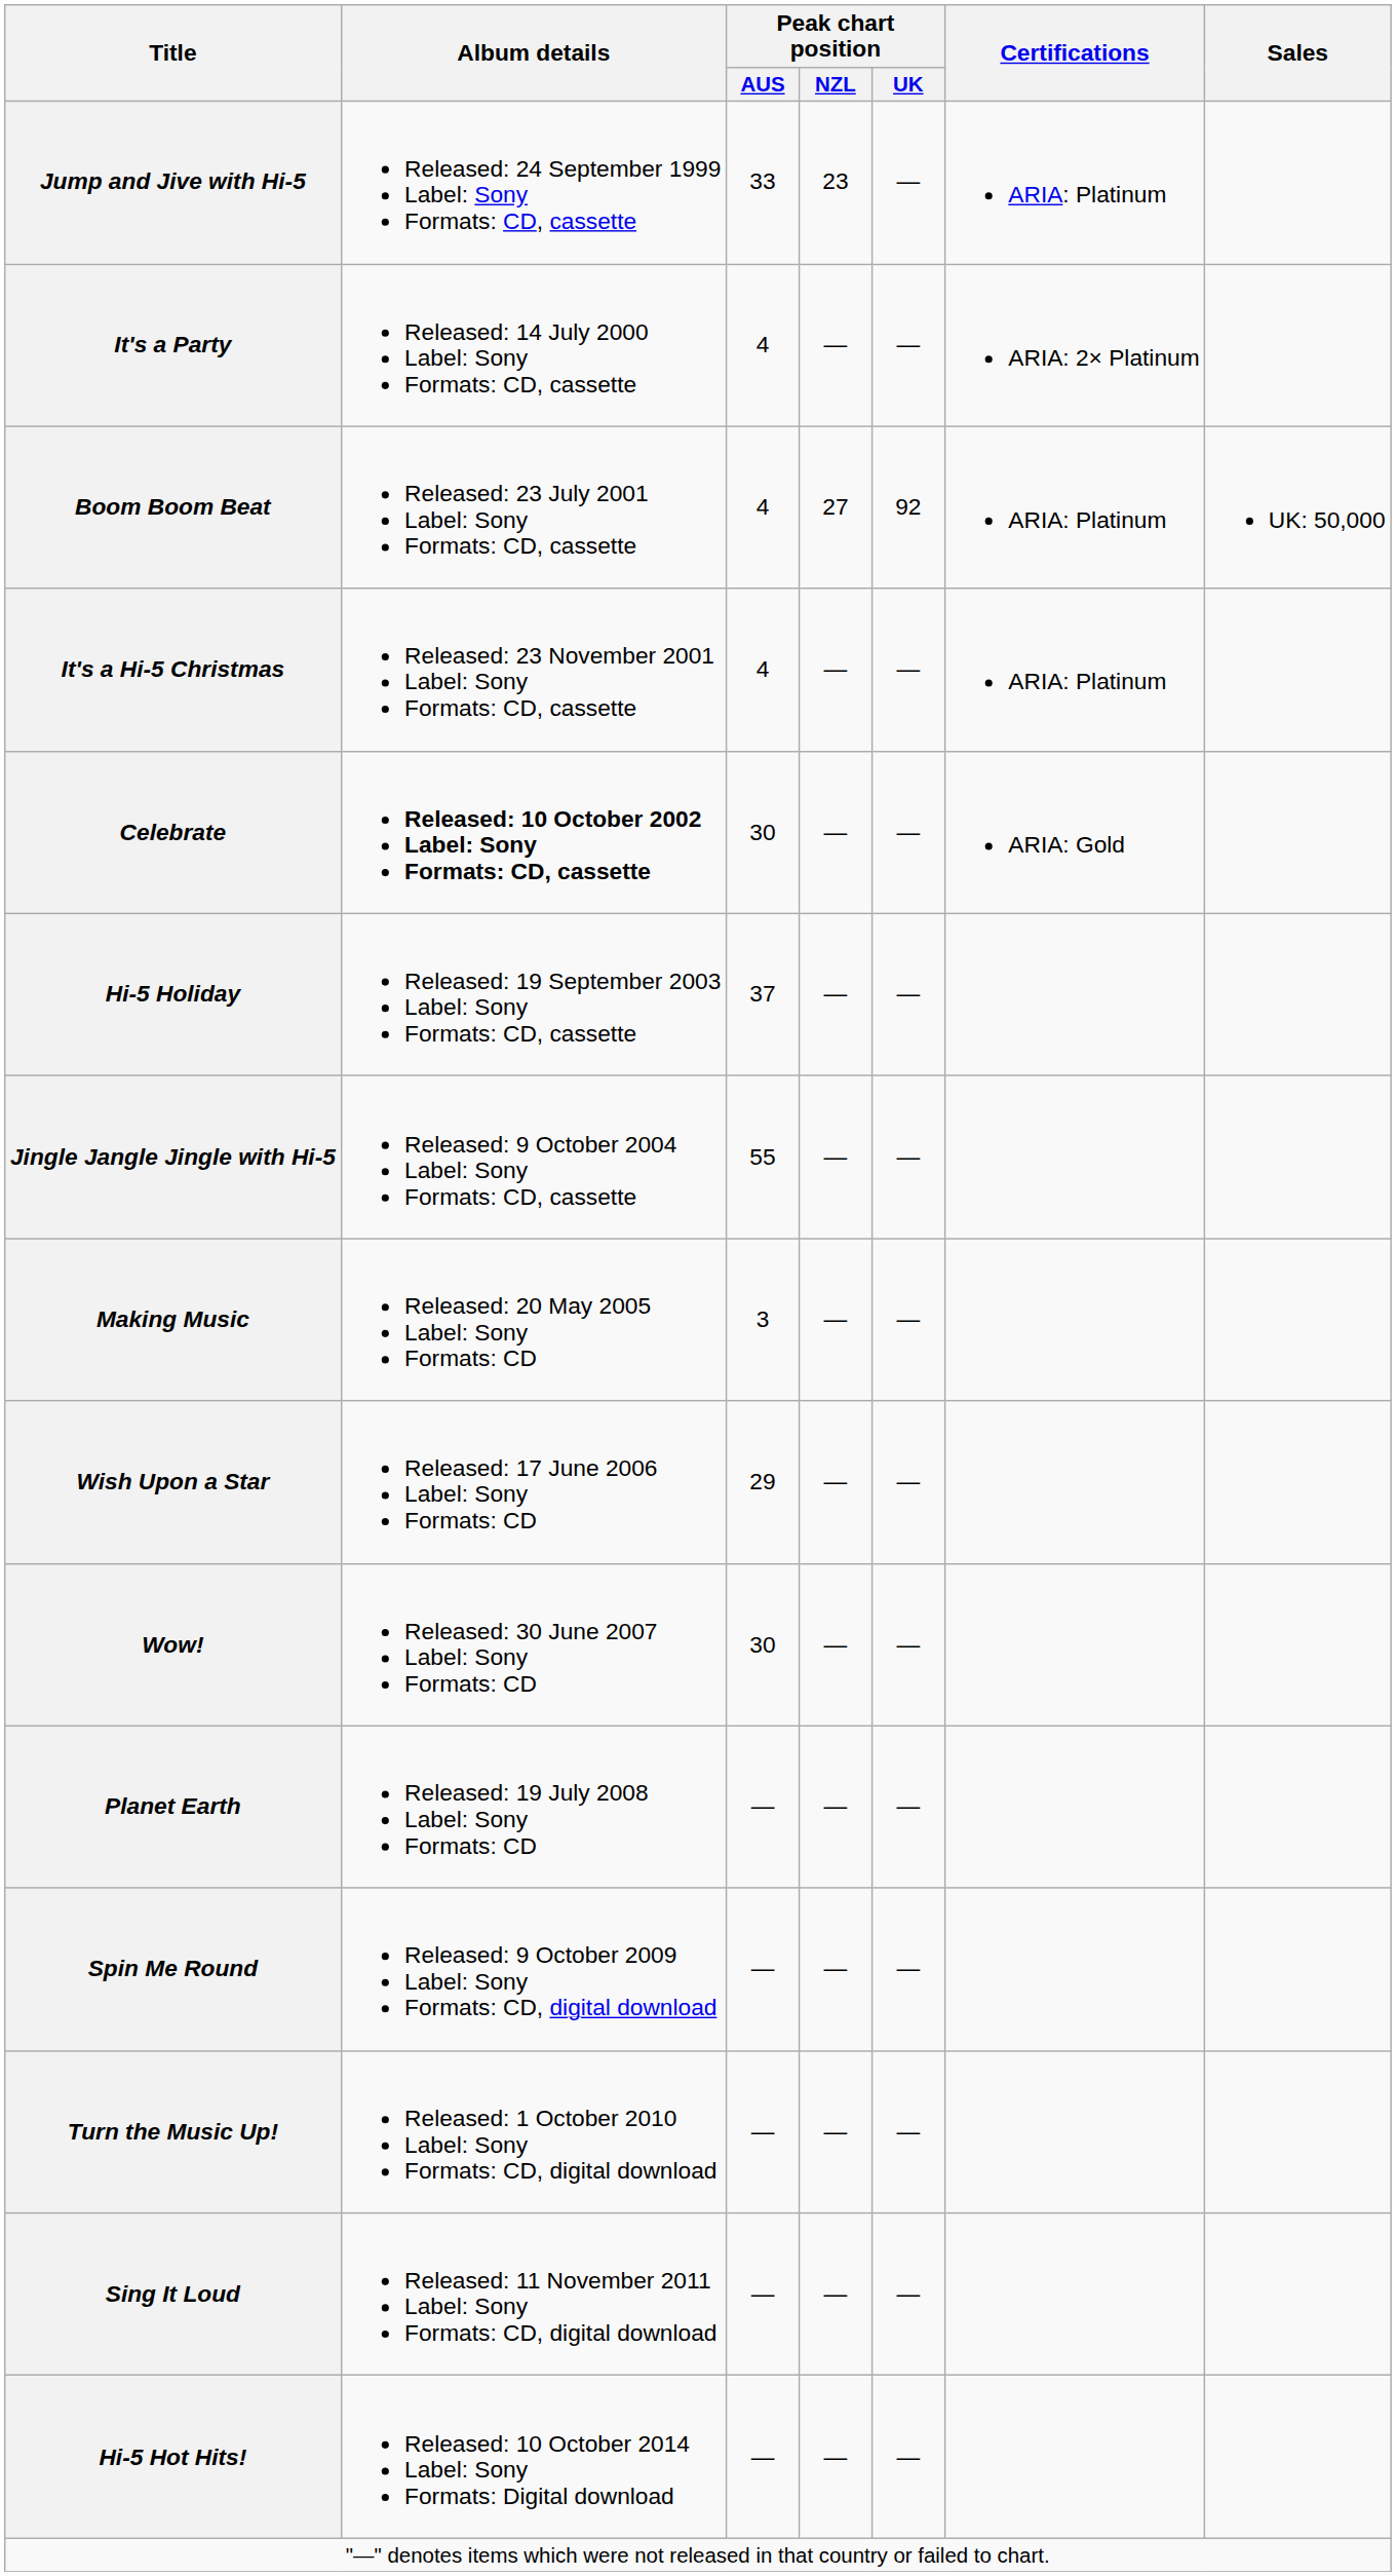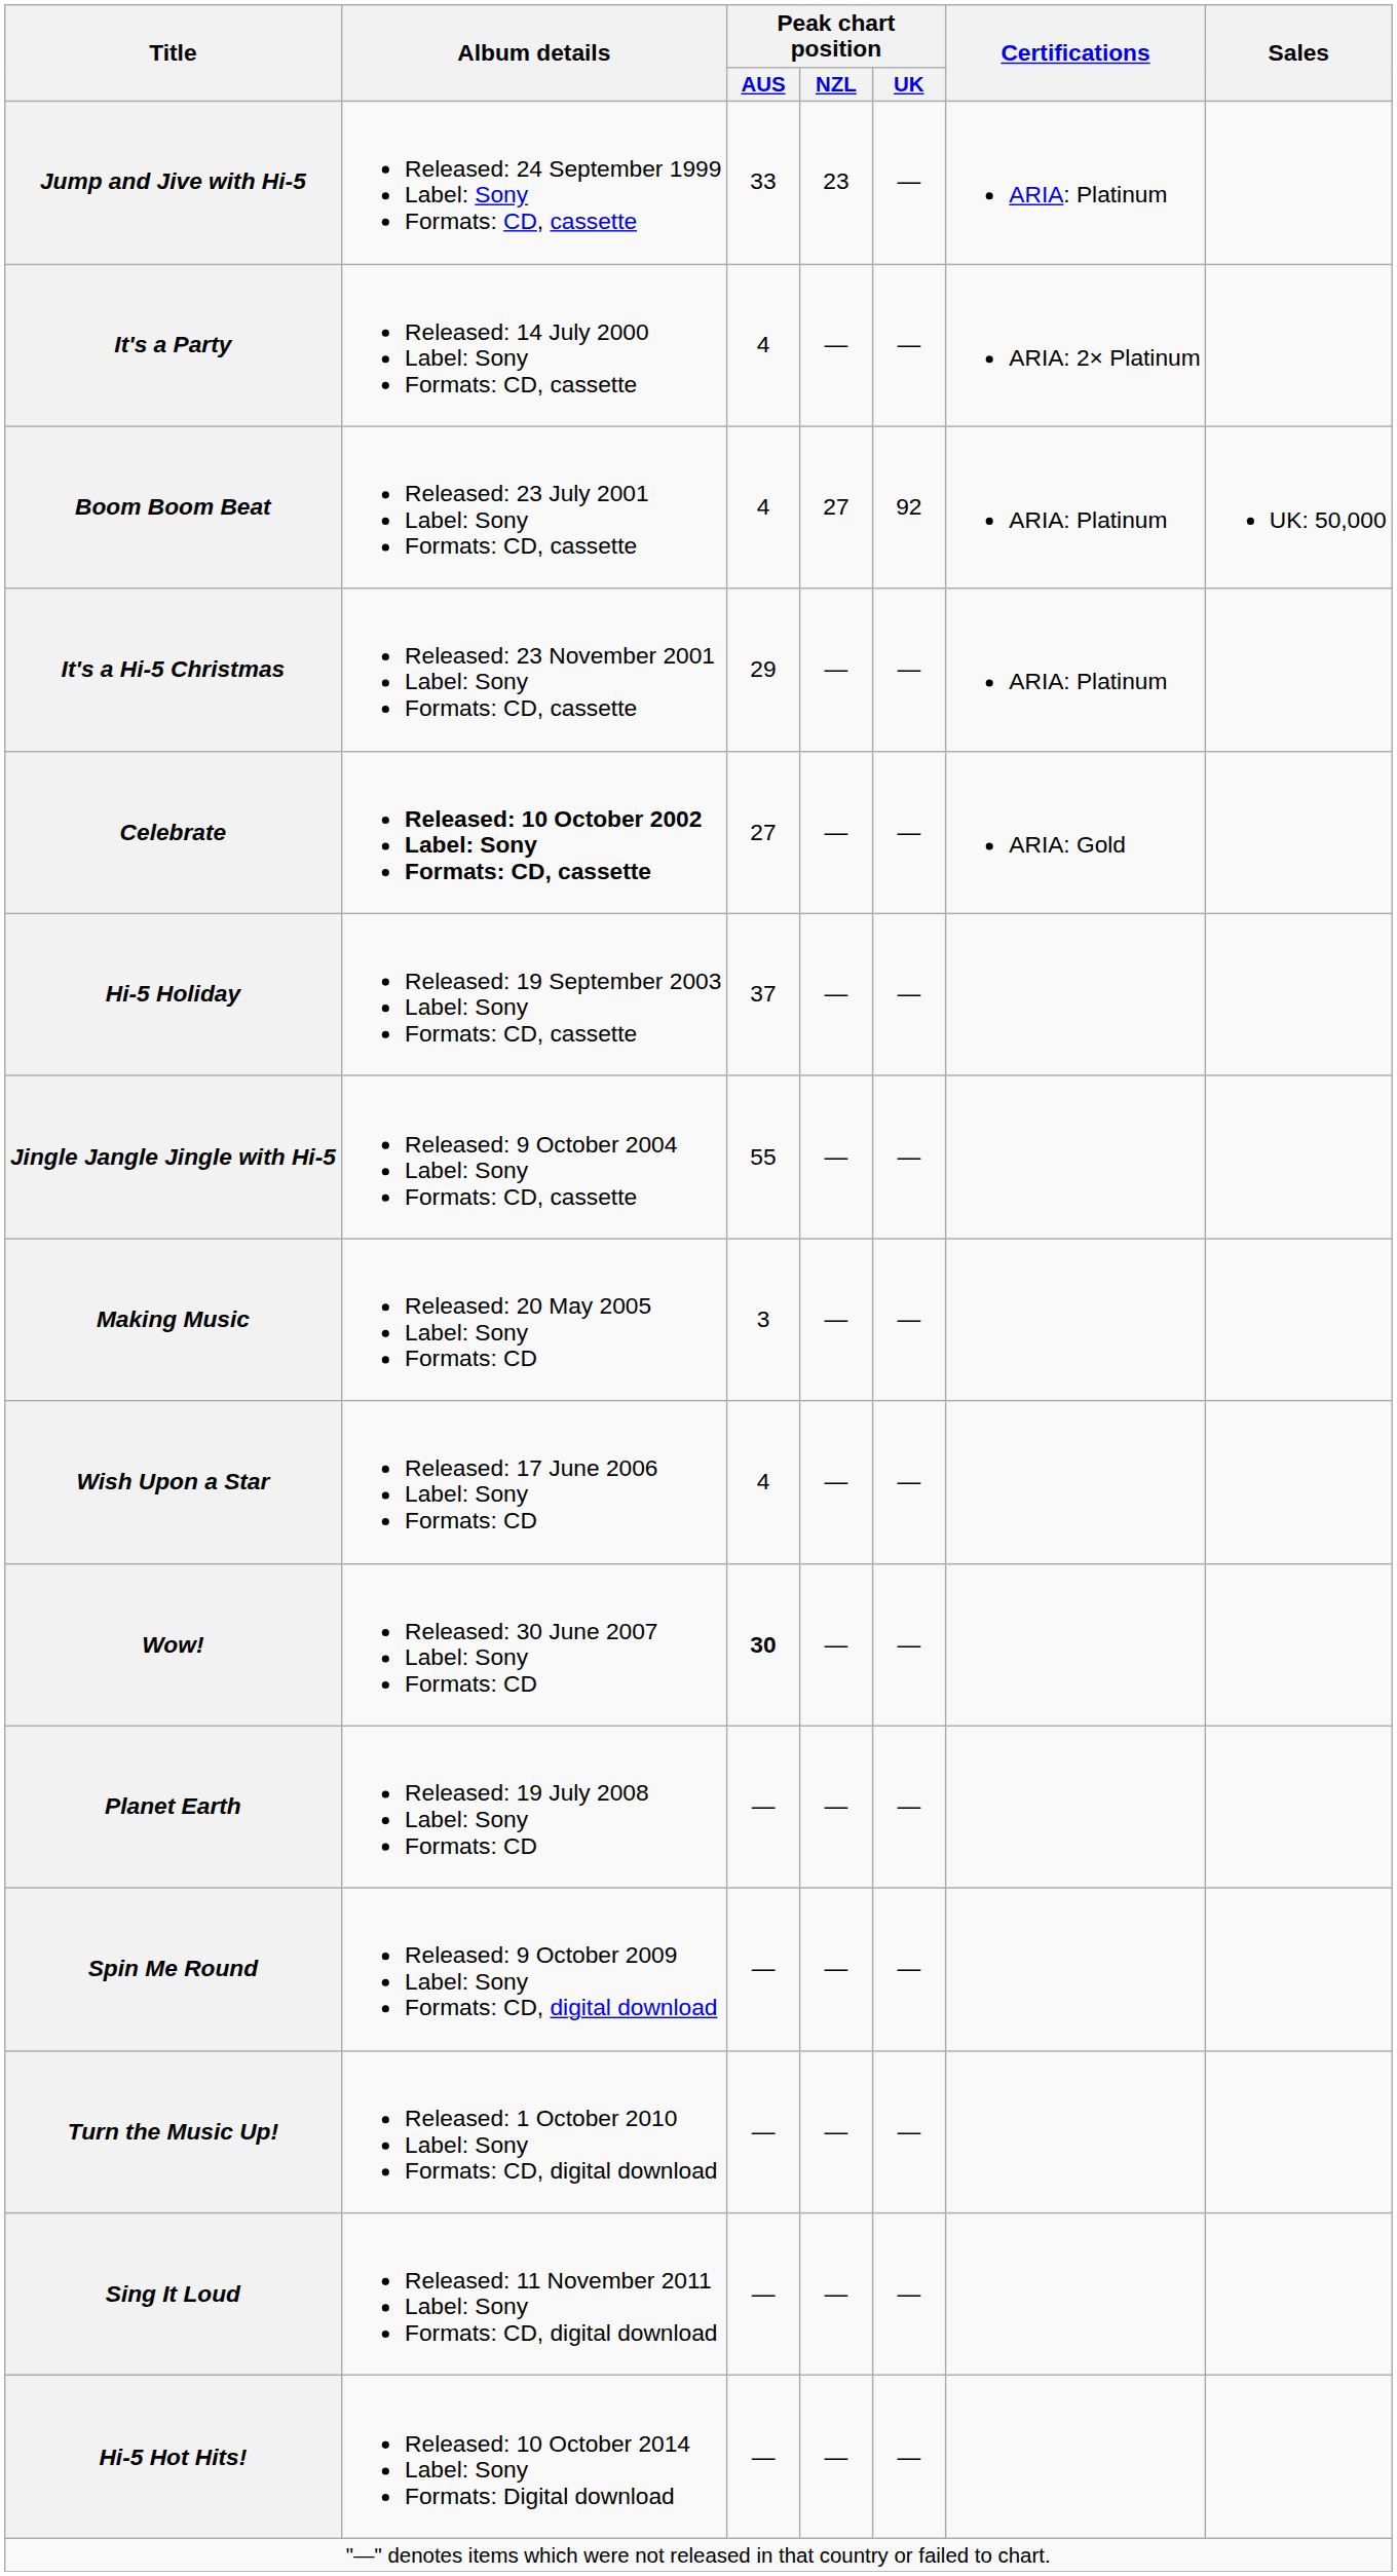It's a Hi-5 Christmas | Peak chart position / AUS: 4 -> 29
Celebrate | Peak chart position / AUS: 30 -> 27
Wish Upon a Star | Peak chart position / AUS: 29 -> 4
Wow! | Peak chart position / AUS: normal -> bold
